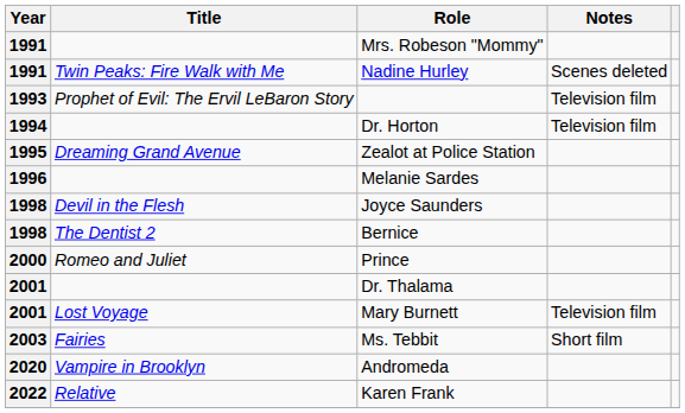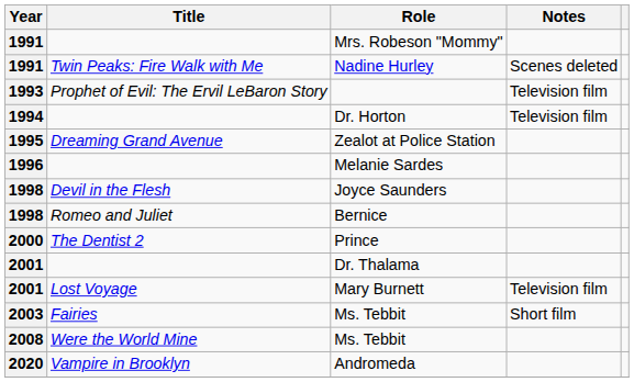Bernice | Title: The Dentist 2 -> Romeo and Juliet
Prince | Title: Romeo and Juliet -> The Dentist 2
+ row: 2008 | Were the World Mine | Ms. Tebbit
- row: 2022 | Relative | Karen Frank
